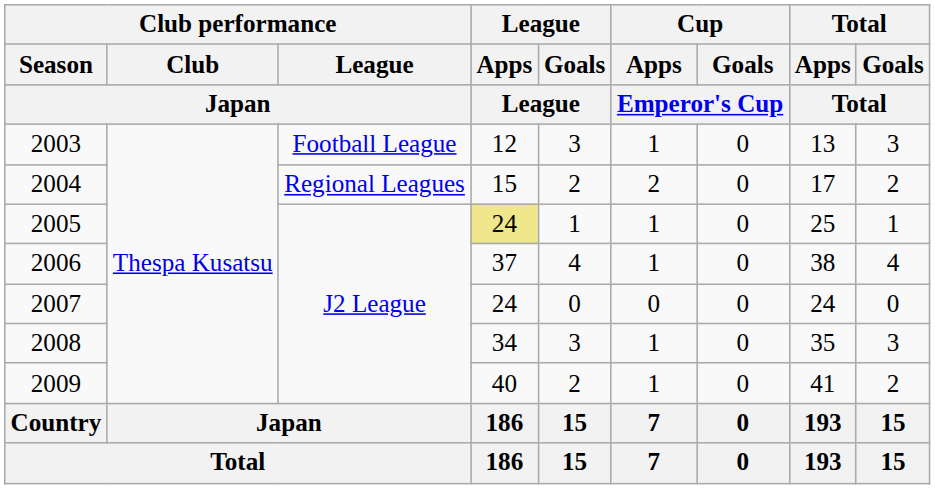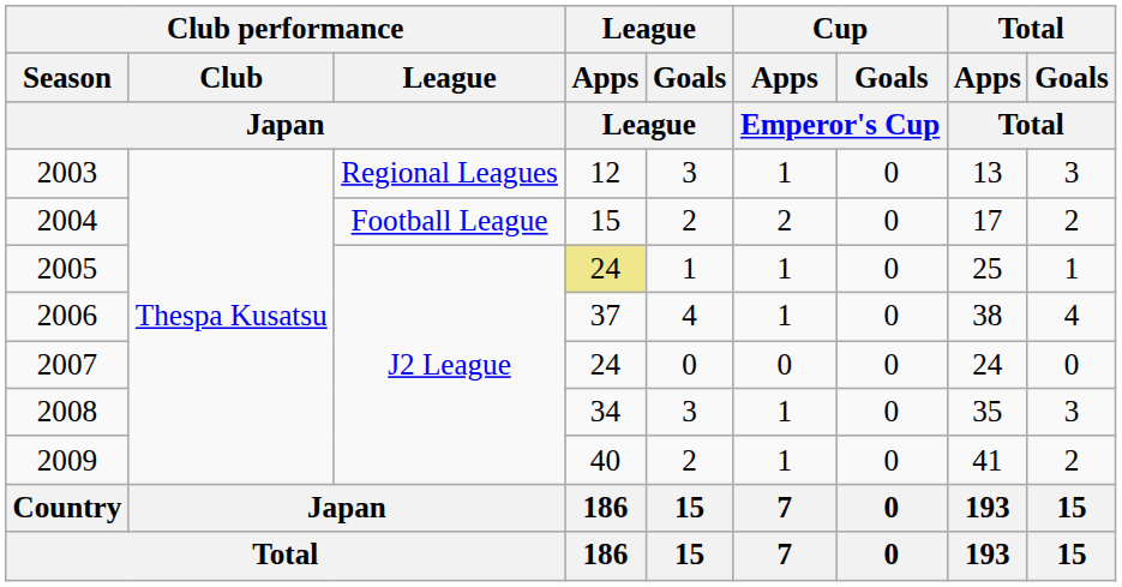2003 | Club performance / League / Japan: Football League -> Regional Leagues
2004 | Club performance / League / Japan: Regional Leagues -> Football League
